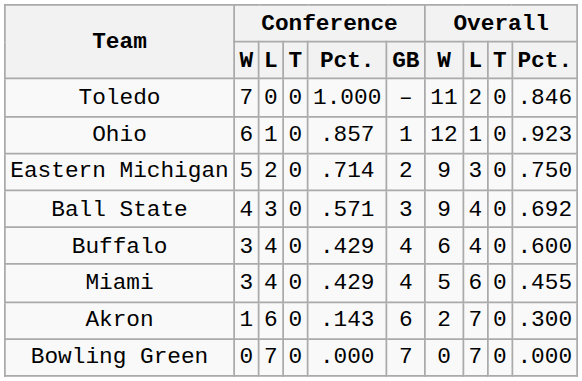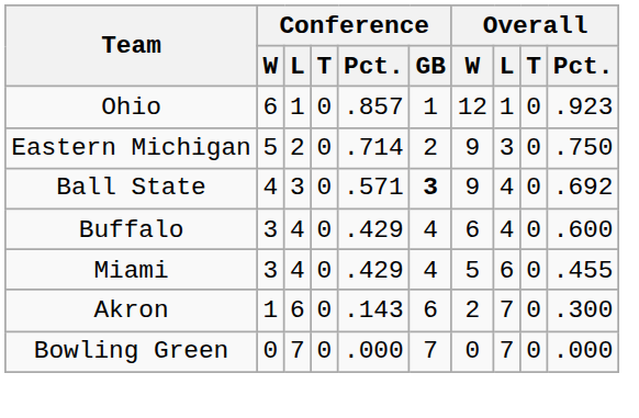- row: Toledo | 7 | 0 | 0 | 1.000 | – | 11 | 2 | 0 | .846
Ball State | Conference / GB: normal -> bold
